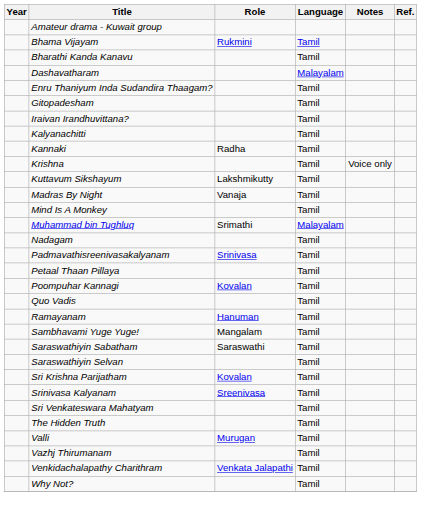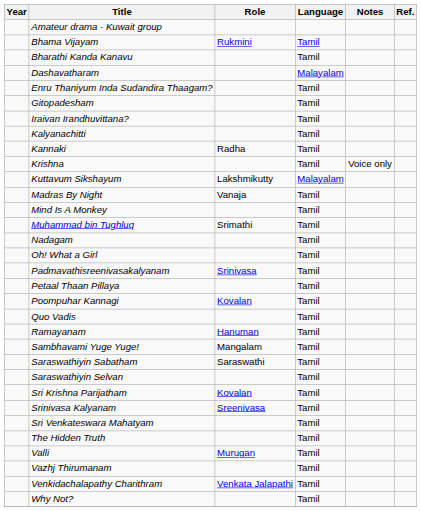Kuttavum Sikshayum | Language: Tamil -> Malayalam
Muhammad bin Tughluq | Language: Malayalam -> Tamil
+ row: Oh! What a Girl | Tamil
